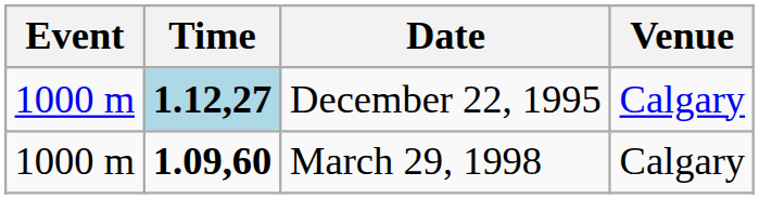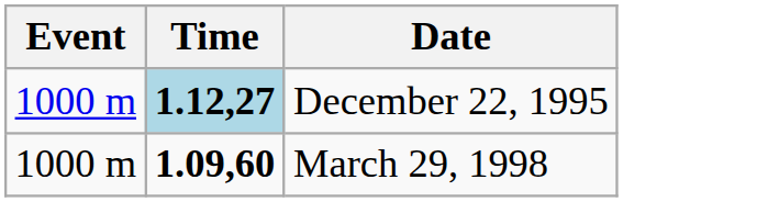- column: Venue | Calgary | Calgary
